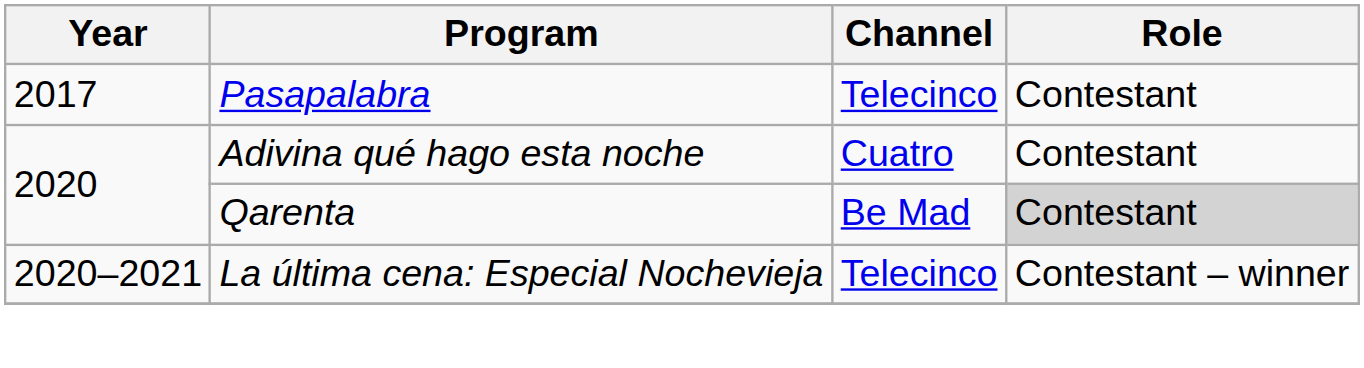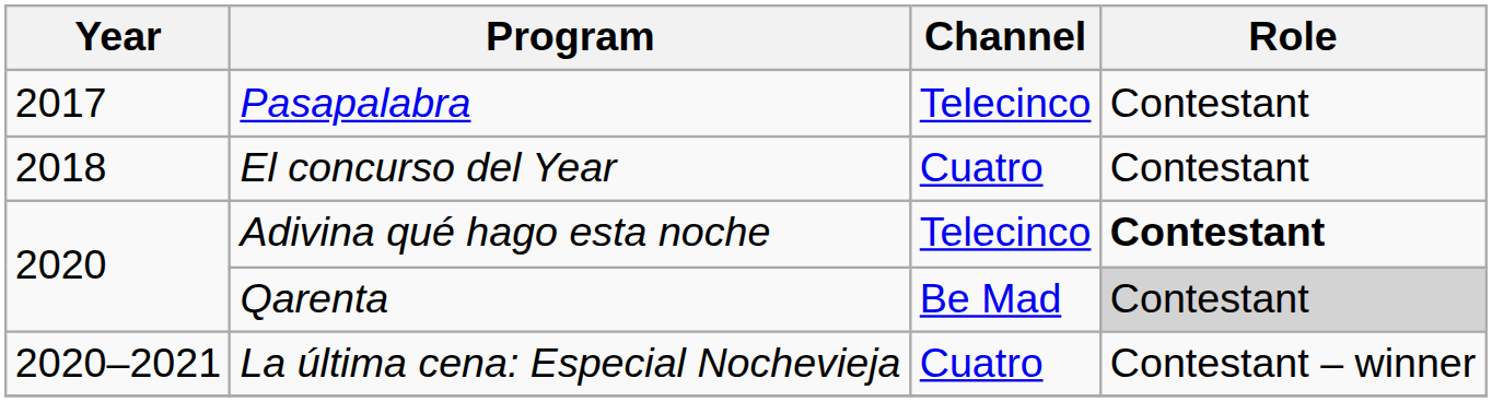+ row: 2018 | El concurso del Year | Cuatro | Contestant
Adivina qué hago esta noche | Channel: Cuatro -> Telecinco
Adivina qué hago esta noche | Role: normal -> bold
La última cena: Especial Nochevieja | Channel: Telecinco -> Cuatro
